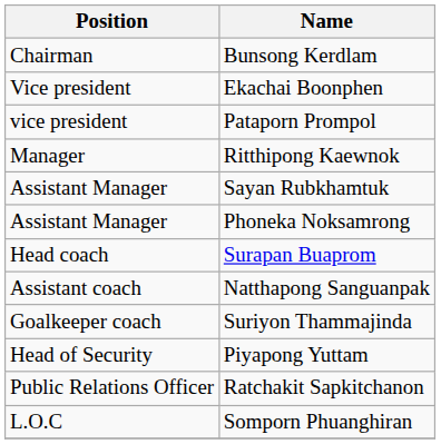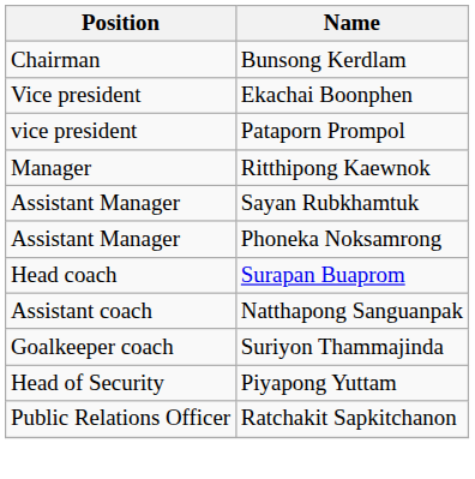- row: L.O.C | Somporn Phuanghiran
